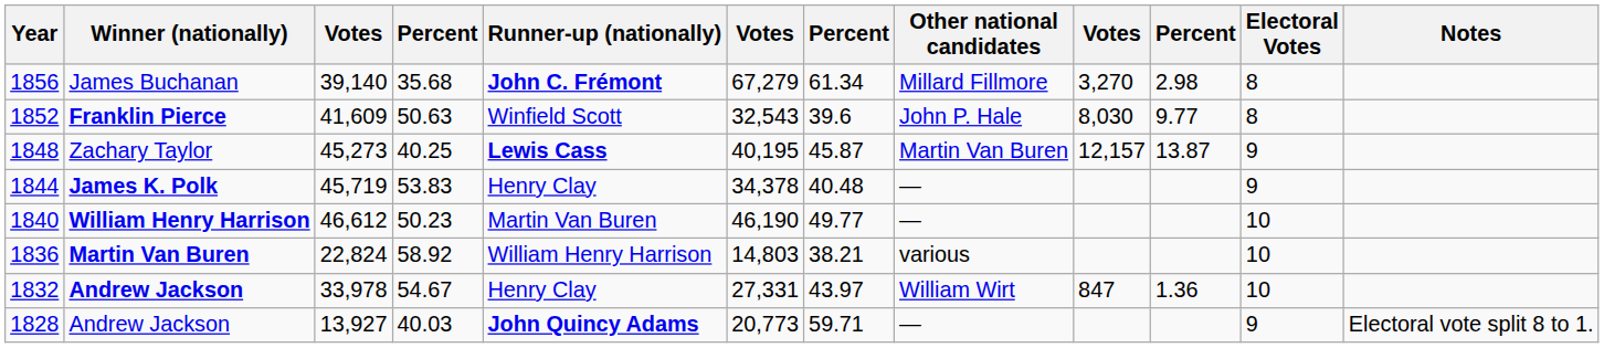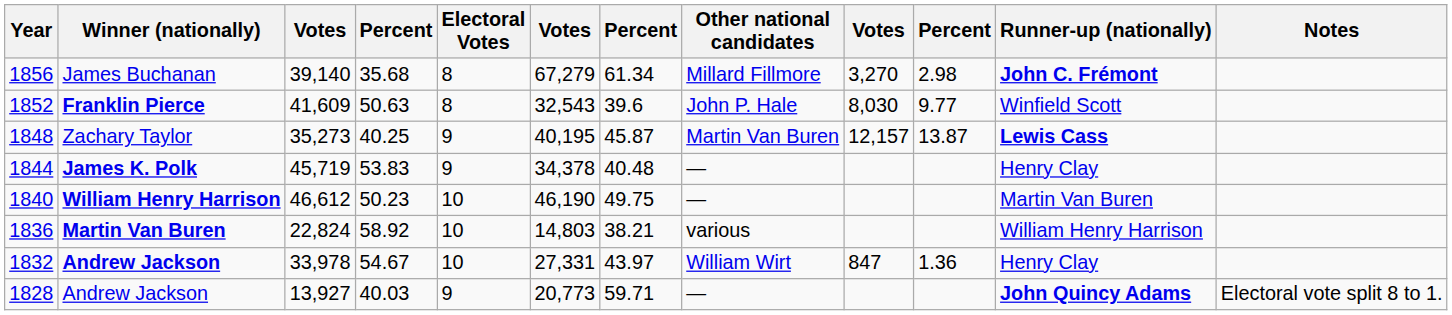columns swapped: Runner-up (nationally) <-> Electoral Votes
1848 | column 3: 45,273 -> 35,273
1840 | column 7: 49.77 -> 49.75
